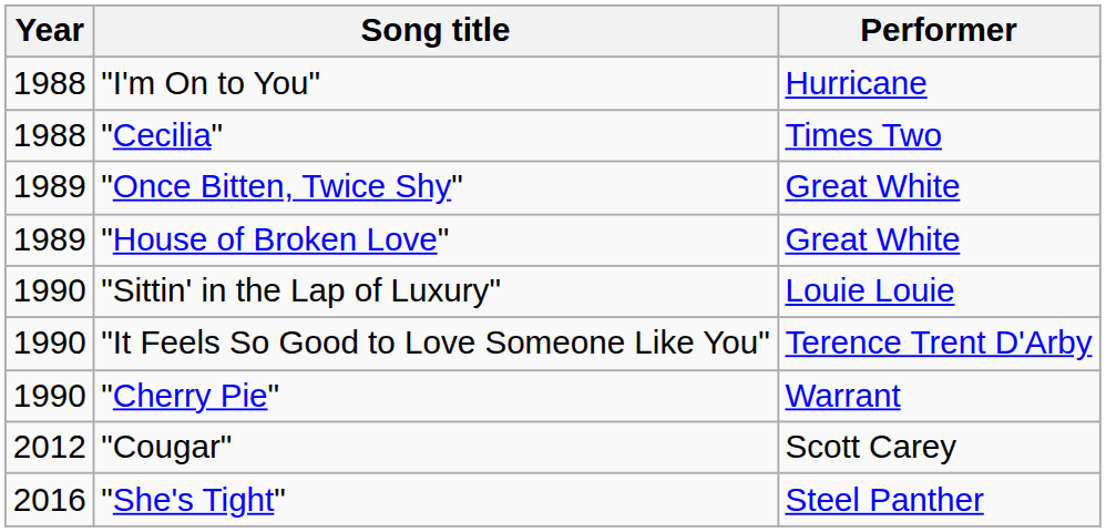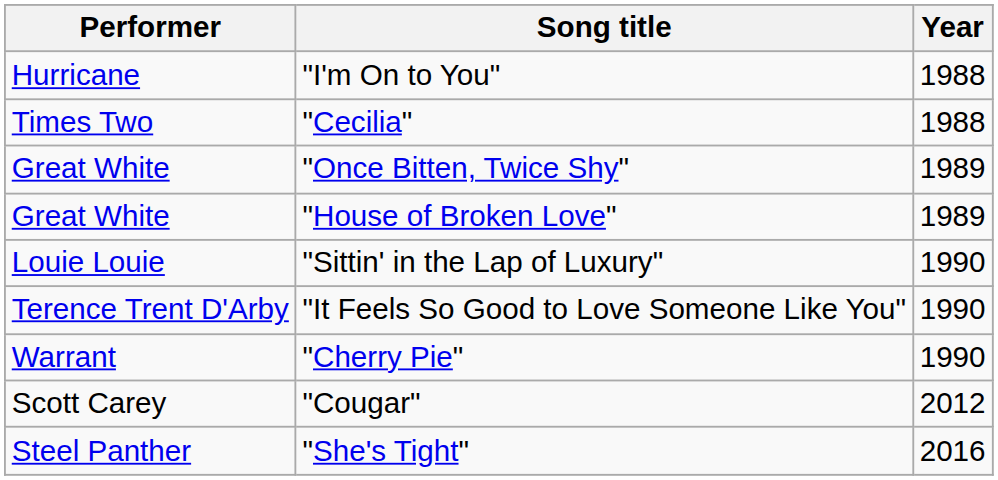columns swapped: Year <-> Performer
